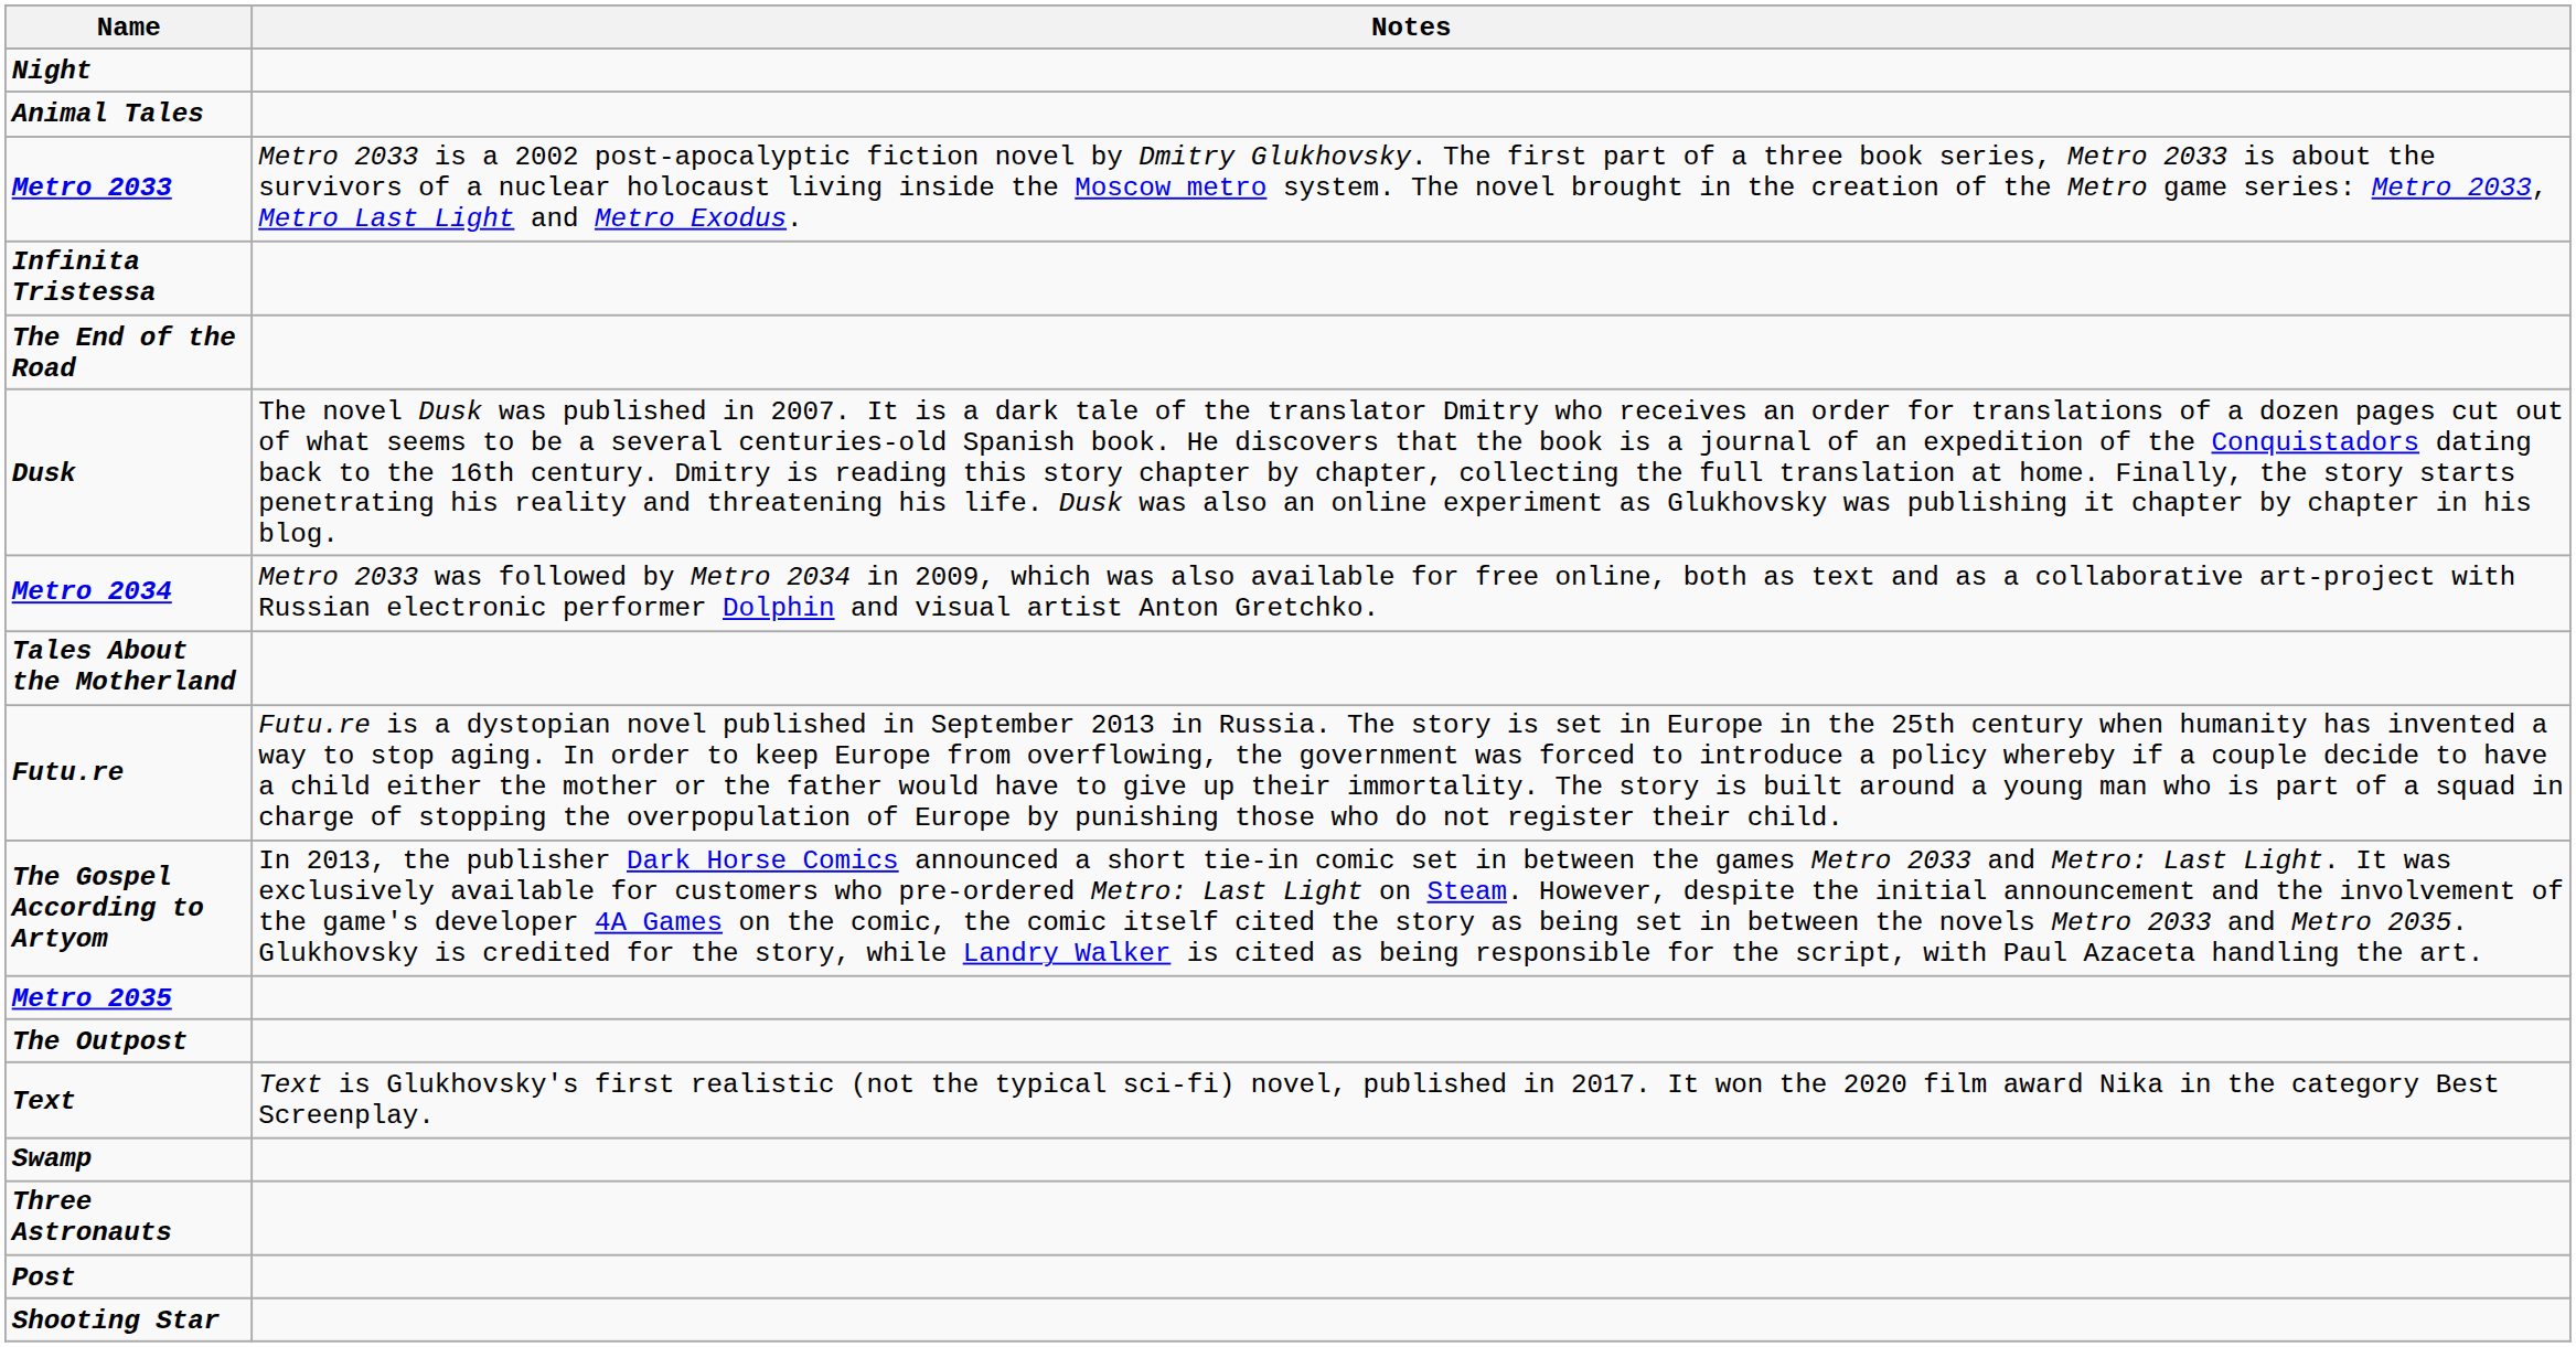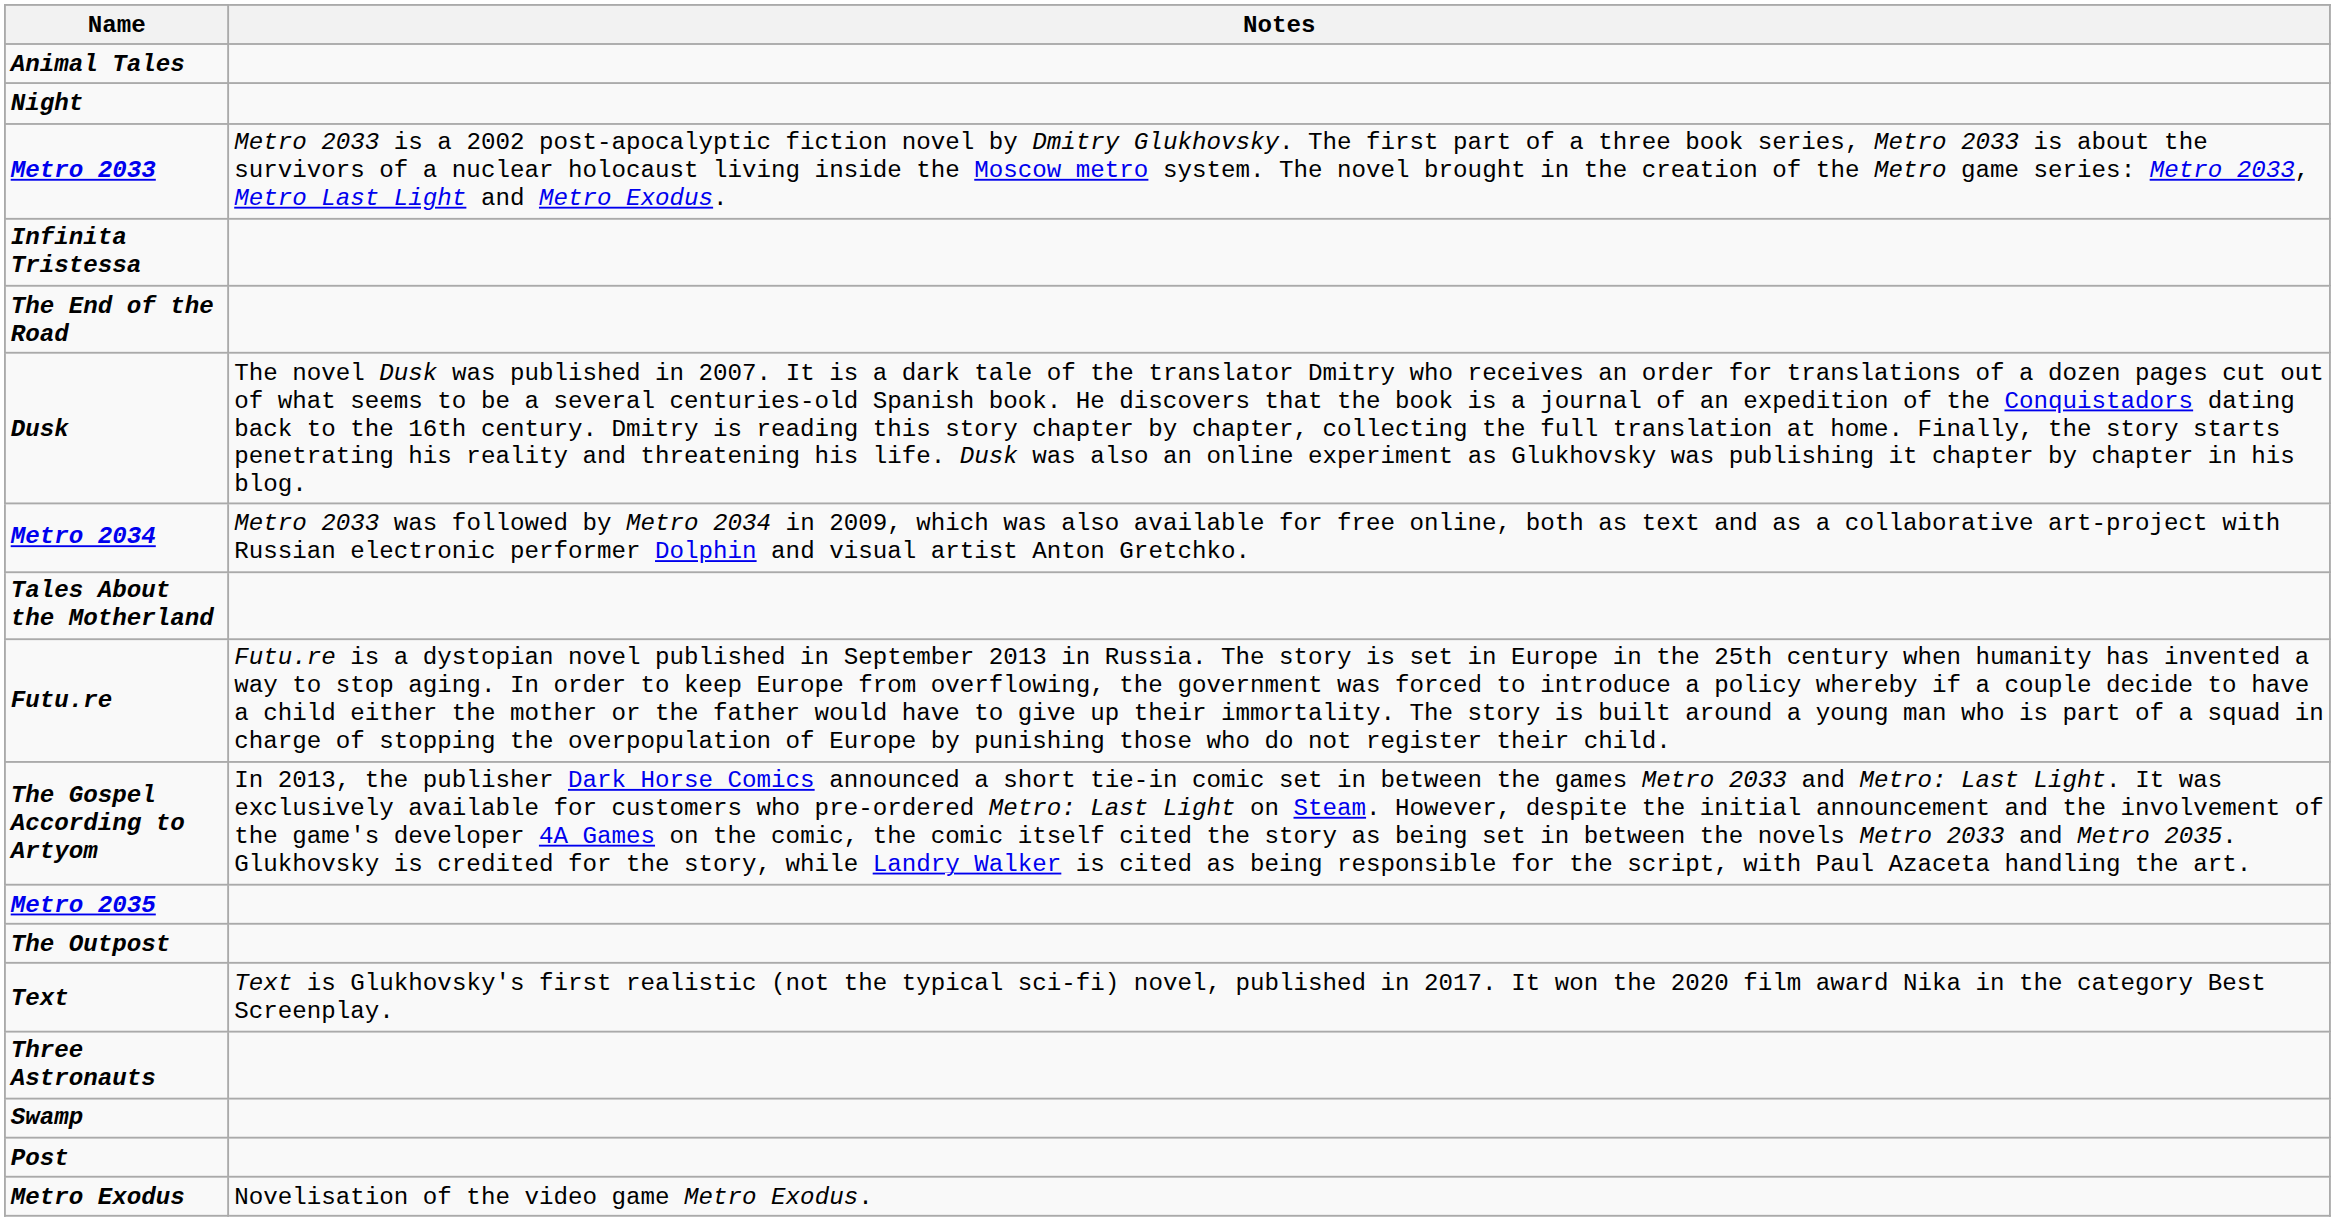rows swapped: Night <-> Animal Tales
rows swapped: Three Astronauts <-> Swamp
+ row: Metro Exodus | Novelisation of the video game Metro Exodus.
- row: Shooting Star
